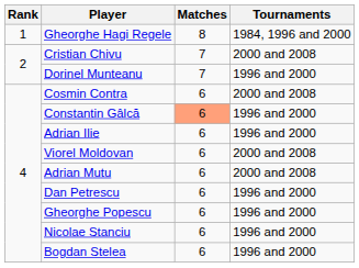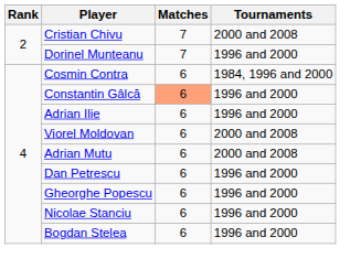- row: 1 | Gheorghe Hagi Regele | 8 | 1984, 1996 and 2000
Cosmin Contra | Tournaments: 2000 and 2008 -> 1984, 1996 and 2000
